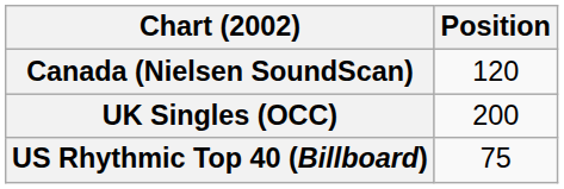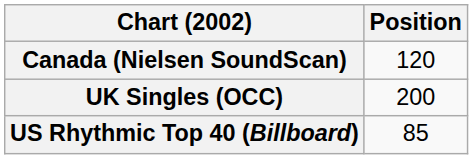US Rhythmic Top 40 (Billboard) | Position: 75 -> 85
